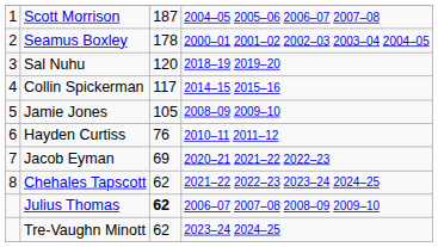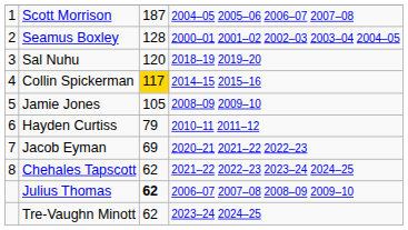Seamus Boxley | column 3: 178 -> 128
Collin Spickerman | column 3: no background -> gold background
Hayden Curtiss | column 3: 76 -> 79
